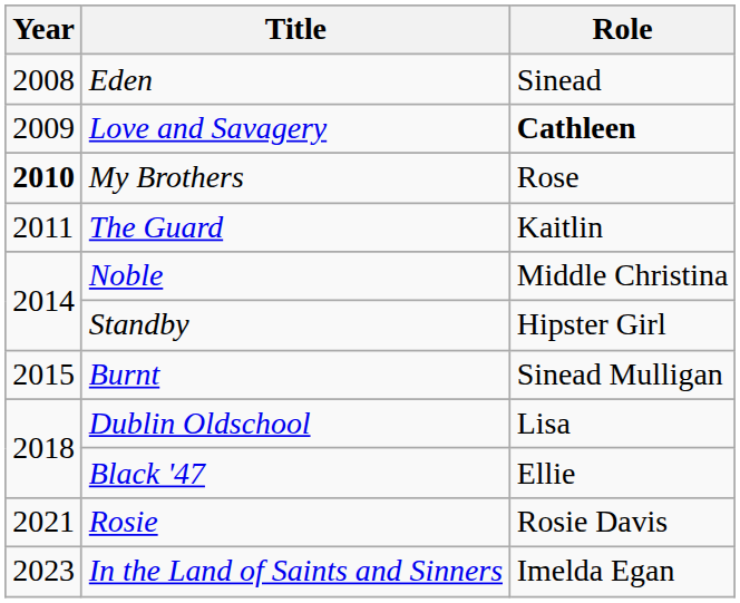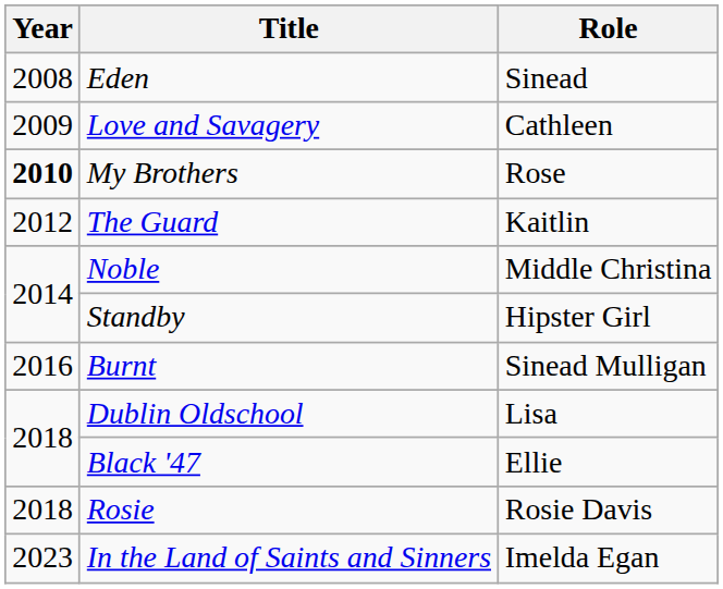Love and Savagery | Role: bold -> normal
The Guard | Year: 2011 -> 2012
Burnt | Year: 2015 -> 2016
Rosie | Year: 2021 -> 2018
